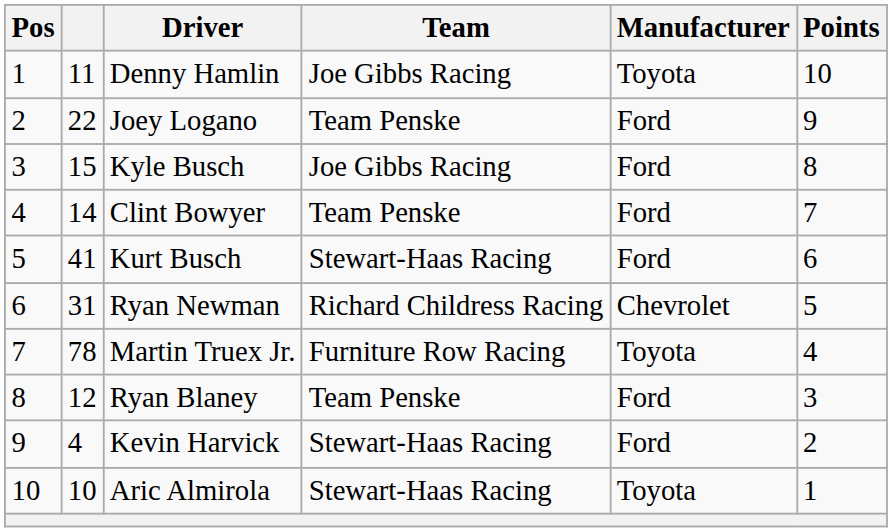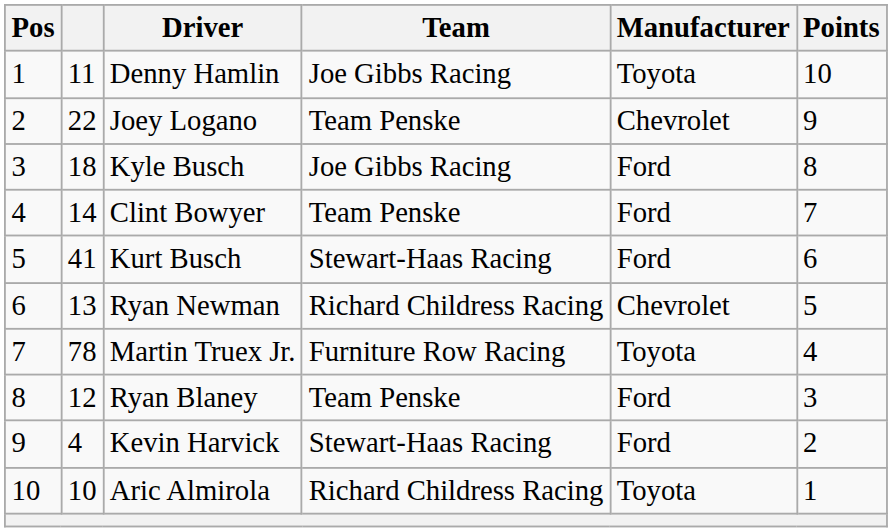Joey Logano | Manufacturer: Ford -> Chevrolet
Kyle Busch | column 2: 15 -> 18
Ryan Newman | column 2: 31 -> 13
Aric Almirola | Team: Stewart-Haas Racing -> Richard Childress Racing
